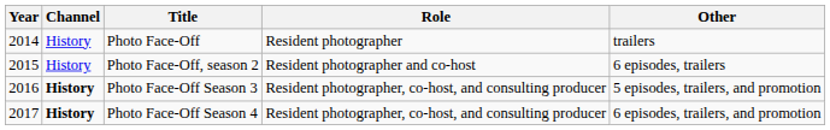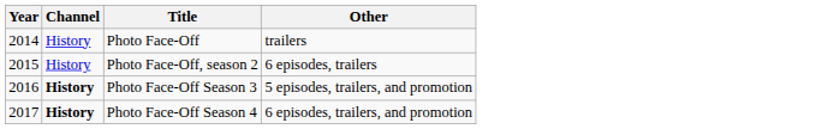- column: Role | Resident photographer | Resident photographer and co-host | Resident photographer, co-host, and consulting producer | Resident photographer, co-host, and consulting producer
